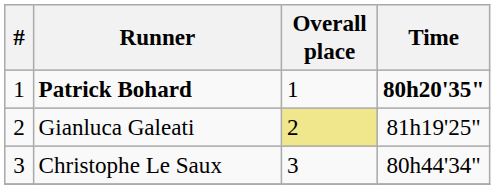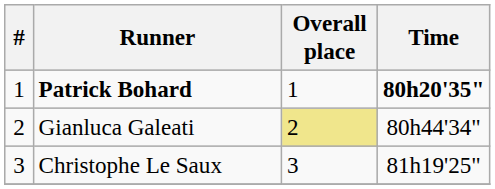Gianluca Galeati | Time: 81h19'25" -> 80h44'34"
Christophe Le Saux | Time: 80h44'34" -> 81h19'25"
